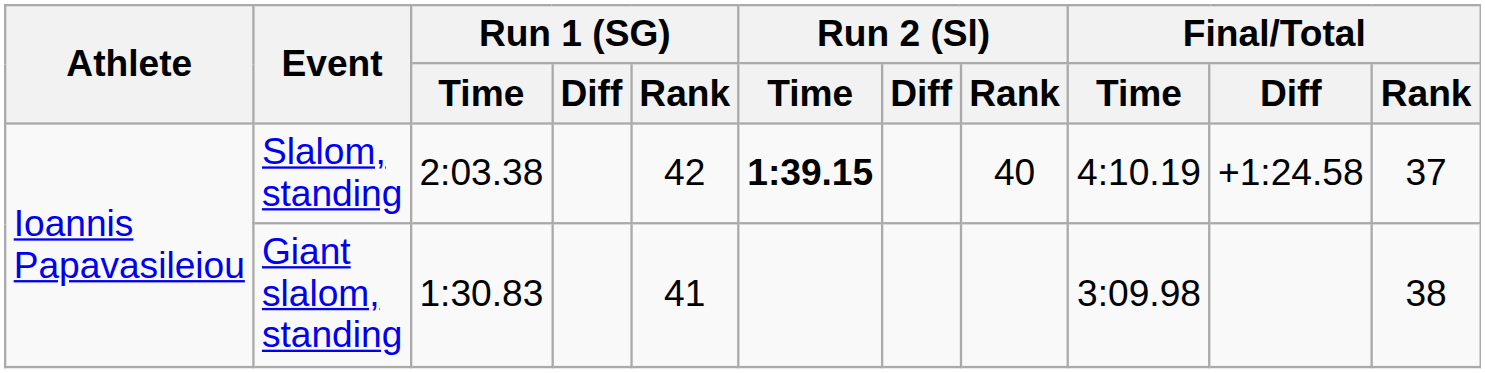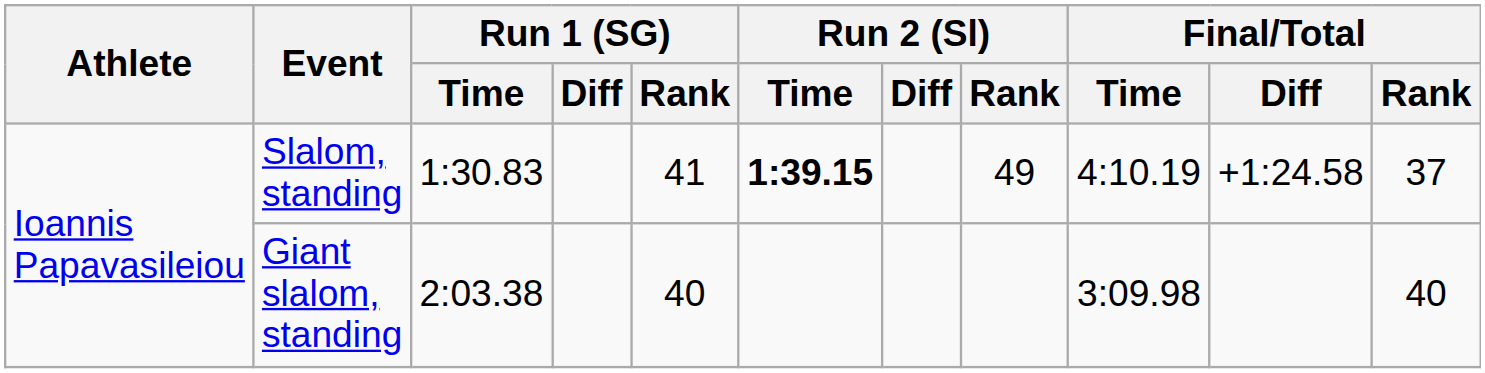Slalom, standing | Run 1 (SG) / Time: 2:03.38 -> 1:30.83
Slalom, standing | Run 1 (SG) / Rank: 42 -> 41
Slalom, standing | Run 2 (Sl) / Rank: 40 -> 49
Giant slalom, standing | Run 1 (SG) / Time: 1:30.83 -> 2:03.38
Giant slalom, standing | Run 1 (SG) / Rank: 41 -> 40
Giant slalom, standing | Final/Total / Rank: 38 -> 40
